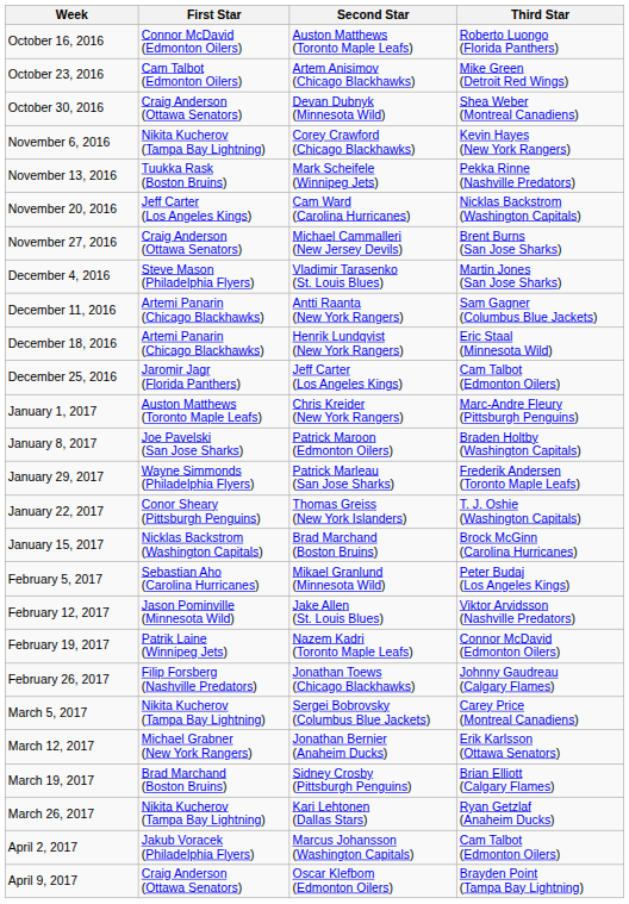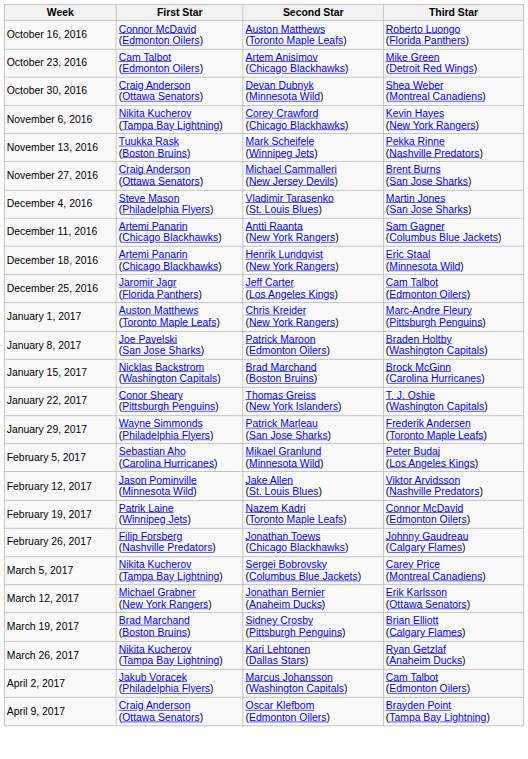- row: November 20, 2016 | Jeff Carter (Los Angeles Kings) | Cam Ward (Carolina Hurricanes) | Nicklas Backstrom (Washington Capitals)
rows swapped: January 15, 2017 <-> January 29, 2017
